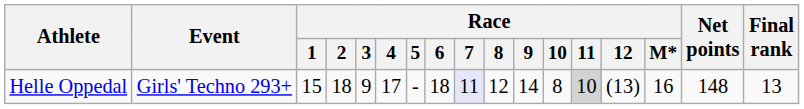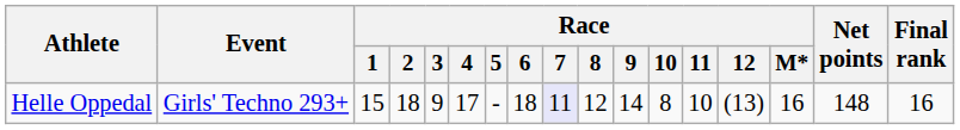Helle Oppedal | Race / 11: lightgrey background -> no background
Helle Oppedal | Final rank: 13 -> 16
